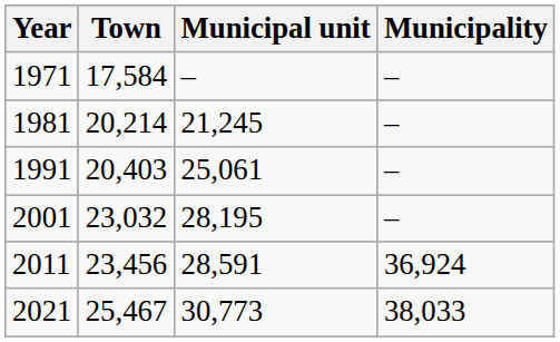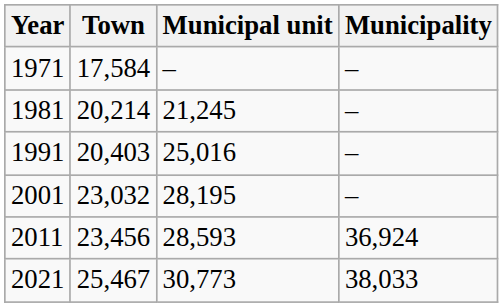1991 | Municipal unit: 25,061 -> 25,016
2011 | Municipal unit: 28,591 -> 28,593
